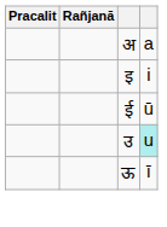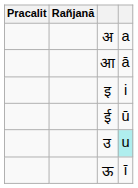+ row: आ | ā
